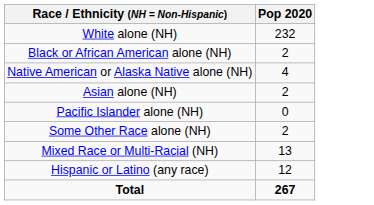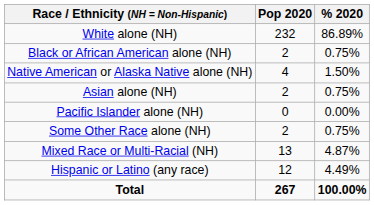+ column: % 2020 | 86.89% | 0.75% | 1.50% | 0.75% | 0.00% | 0.75% | 4.87% | 4.49% | 100.00%
